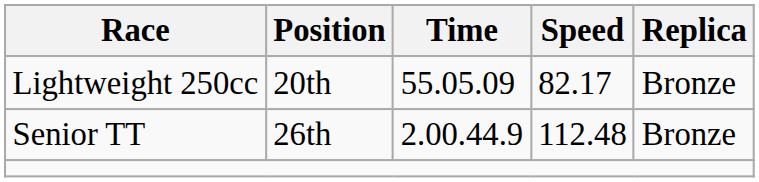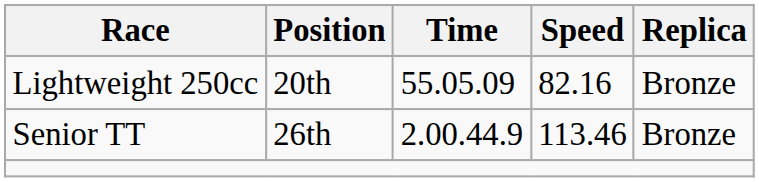Lightweight 250cc | Speed: 82.17 -> 82.16
Senior TT | Speed: 112.48 -> 113.46
